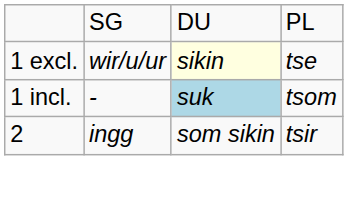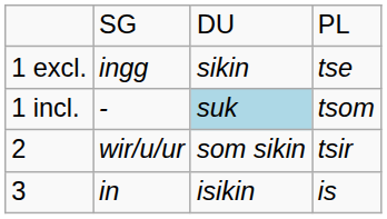1 excl. | column 2: wir/u/ur -> ingg
1 excl. | column 3: lightyellow background -> no background
2 | column 2: ingg -> wir/u/ur
+ row: 3 | in | isikin | is
